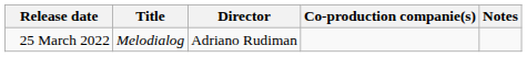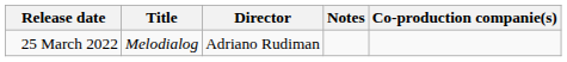columns swapped: Co-production companie(s) <-> Notes
